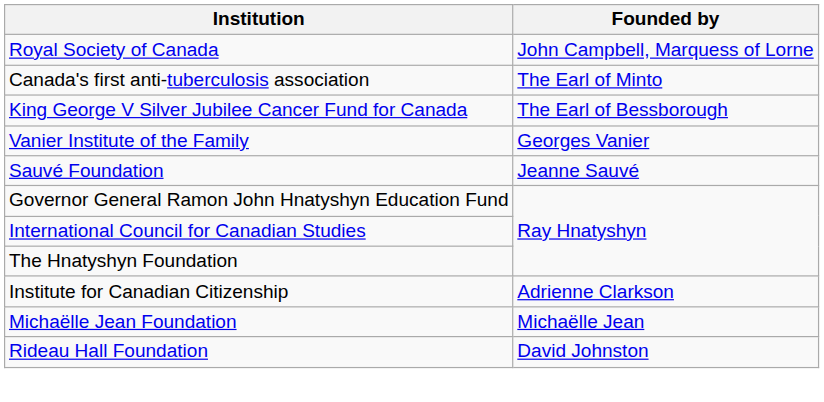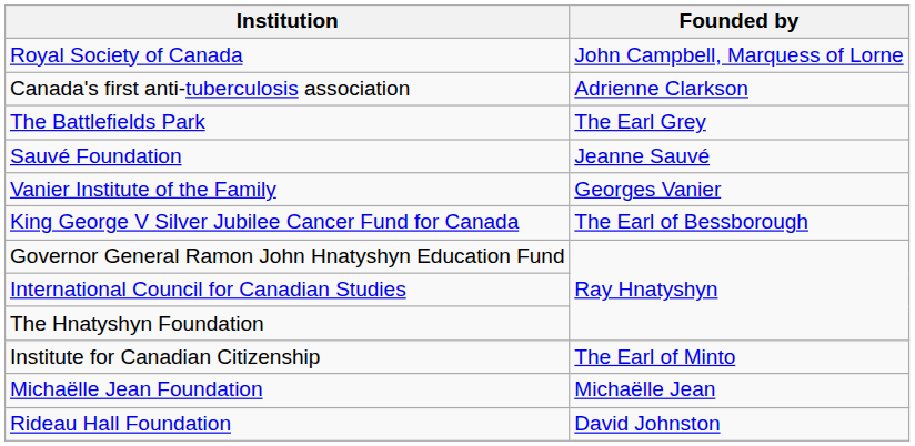Canada's first anti-tuberculosis association | Founded by: The Earl of Minto -> Adrienne Clarkson
+ row: The Battlefields Park | The Earl Grey
rows swapped: King George V Silver Jubilee Cancer Fund for Canada <-> Sauvé Foundation
Institute for Canadian Citizenship | Founded by: Adrienne Clarkson -> The Earl of Minto
